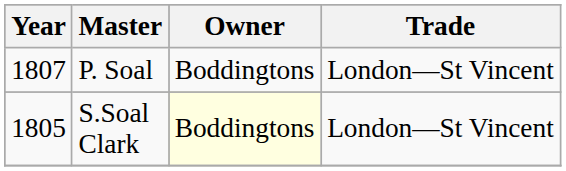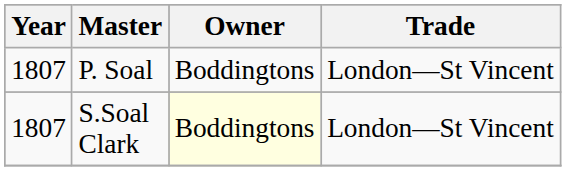S.Soal Clark | Year: 1805 -> 1807
